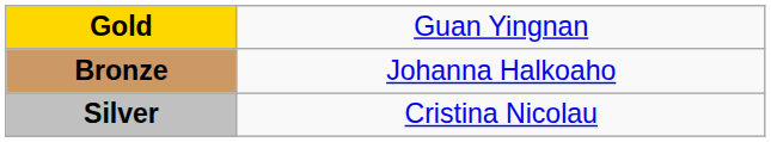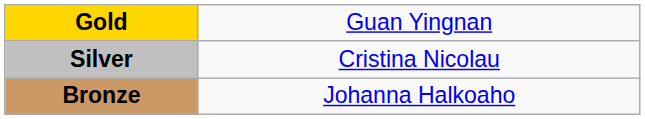rows swapped: Silver <-> Bronze
